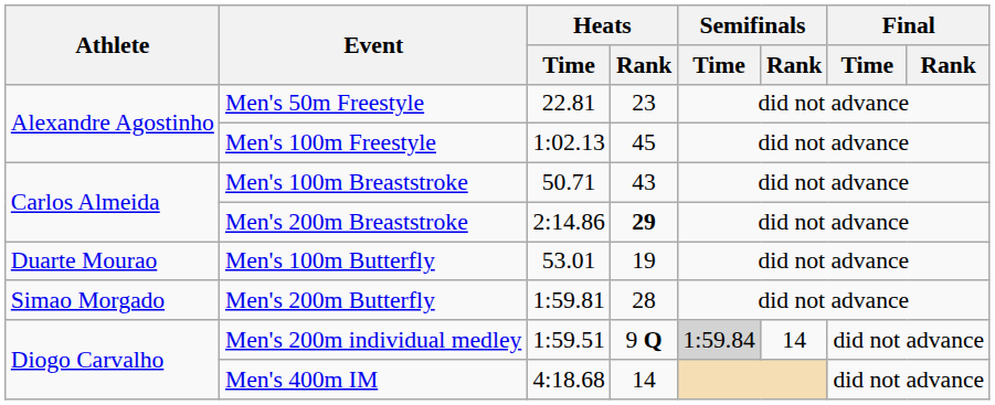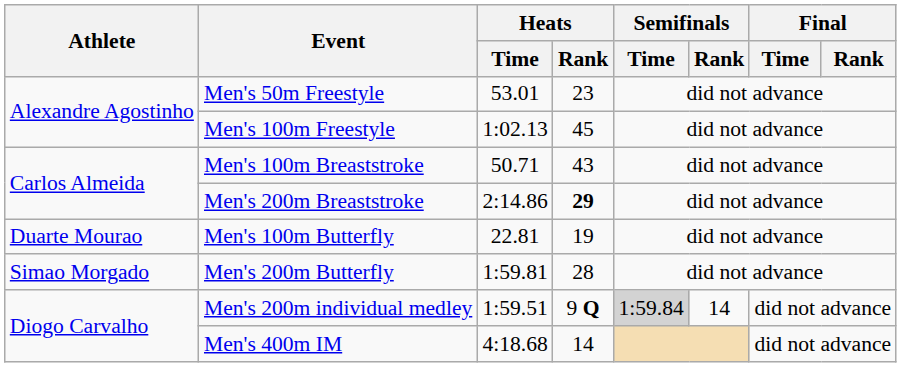Men's 50m Freestyle | Heats / Time: 22.81 -> 53.01
Men's 100m Butterfly | Heats / Time: 53.01 -> 22.81
